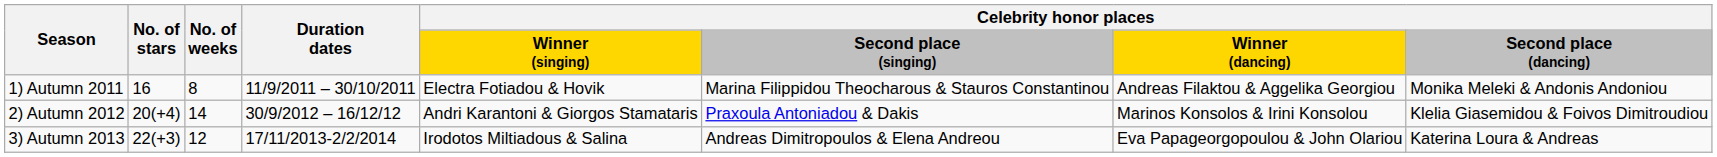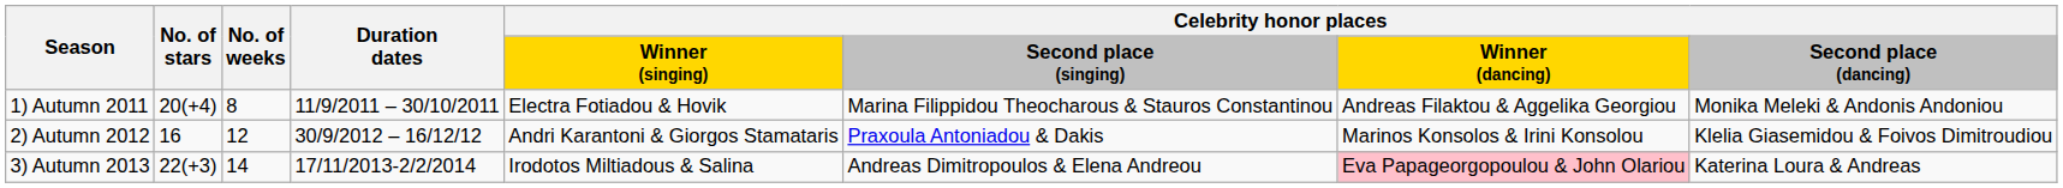1) Autumn 2011 | No. of stars: 16 -> 20(+4)
2) Autumn 2012 | No. of stars: 20(+4) -> 16
2) Autumn 2012 | No. of weeks: 14 -> 12
3) Autumn 2013 | No. of weeks: 12 -> 14
3) Autumn 2013 | Celebrity honor places / Winner (dancing): no background -> pink background
